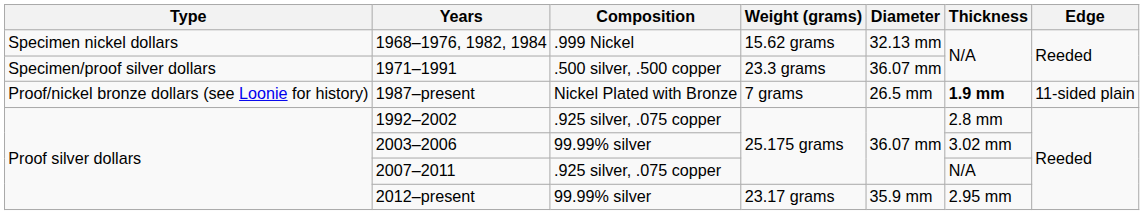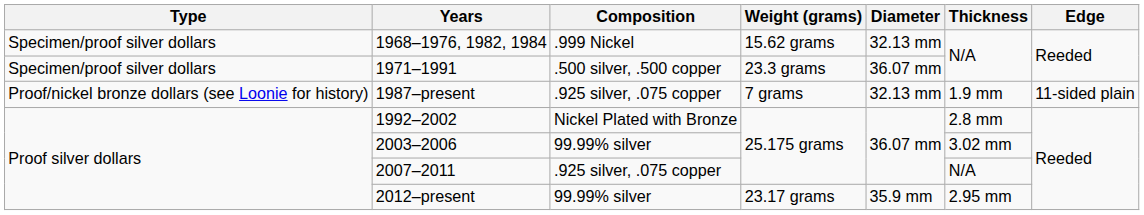1968–1976, 1982, 1984 | Type: Specimen nickel dollars -> Specimen/proof silver dollars
1987–present | Composition: Nickel Plated with Bronze -> .925 silver, .075 copper
1987–present | Diameter: 26.5 mm -> 32.13 mm
1987–present | Thickness: bold -> normal
1992–2002 | Composition: .925 silver, .075 copper -> Nickel Plated with Bronze
